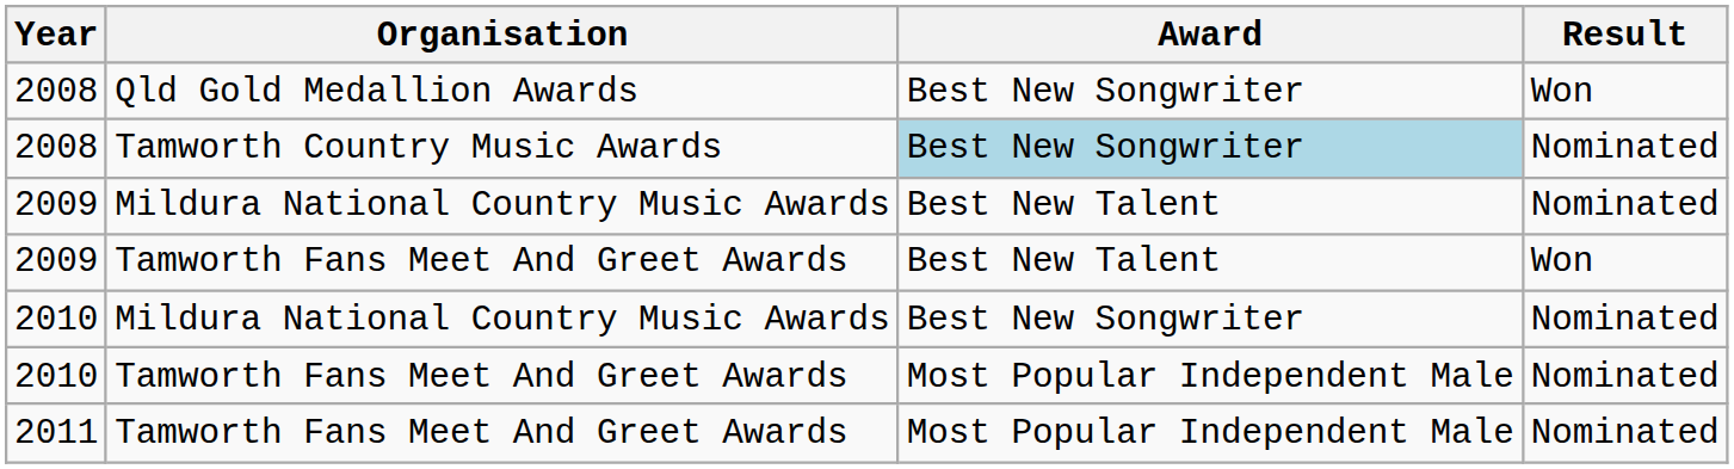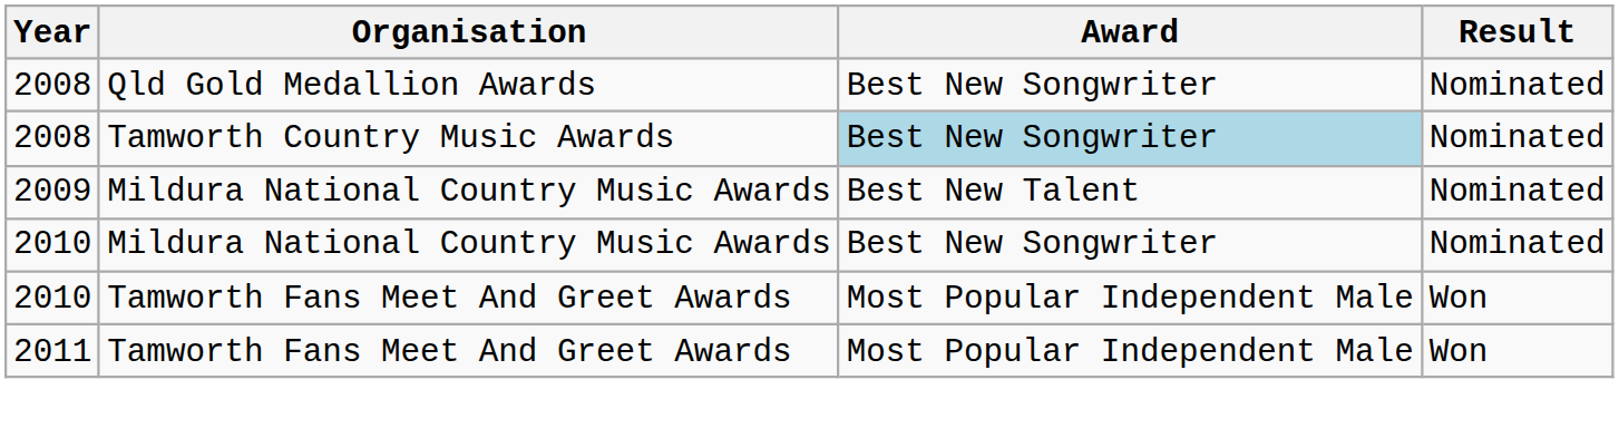2008 / Qld Gold Medallion Awards | Result: Won -> Nominated
- row: 2009 | Tamworth Fans Meet And Greet Awards | Best New Talent | Won
2010 / Tamworth Fans Meet And Greet Awards | Result: Nominated -> Won
2011 | Result: Nominated -> Won
